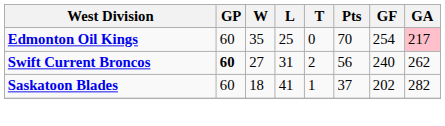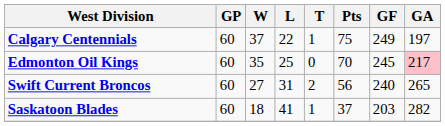+ row: Calgary Centennials | 60 | 37 | 22 | 1 | 75 | 249 | 197
Edmonton Oil Kings | GF: 254 -> 245
Swift Current Broncos | GP: bold -> normal
Swift Current Broncos | GA: 262 -> 265
Saskatoon Blades | GF: 202 -> 203
